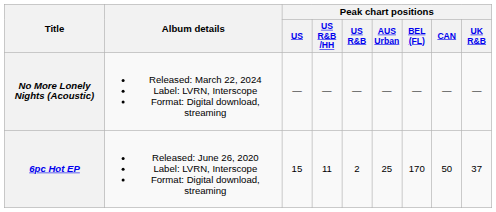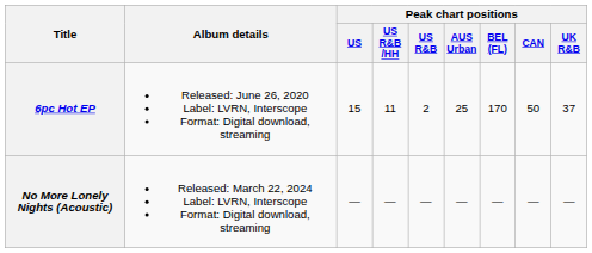rows swapped: 6pc Hot EP <-> No More Lonely Nights (Acoustic)
